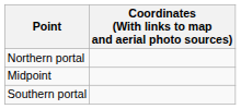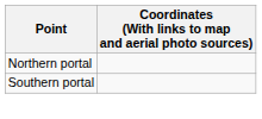- row: Midpoint
